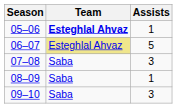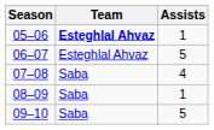06–07 | Team: khaki background -> no background
07–08 | Assists: 3 -> 4
09–10 | Assists: 3 -> 5
